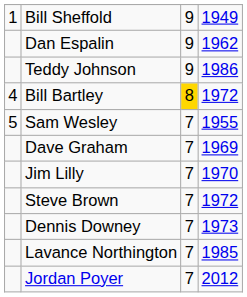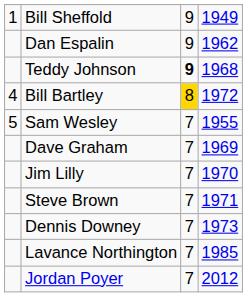Teddy Johnson | column 3: normal -> bold
Teddy Johnson | column 4: 1986 -> 1968
Steve Brown | column 4: 1972 -> 1971
